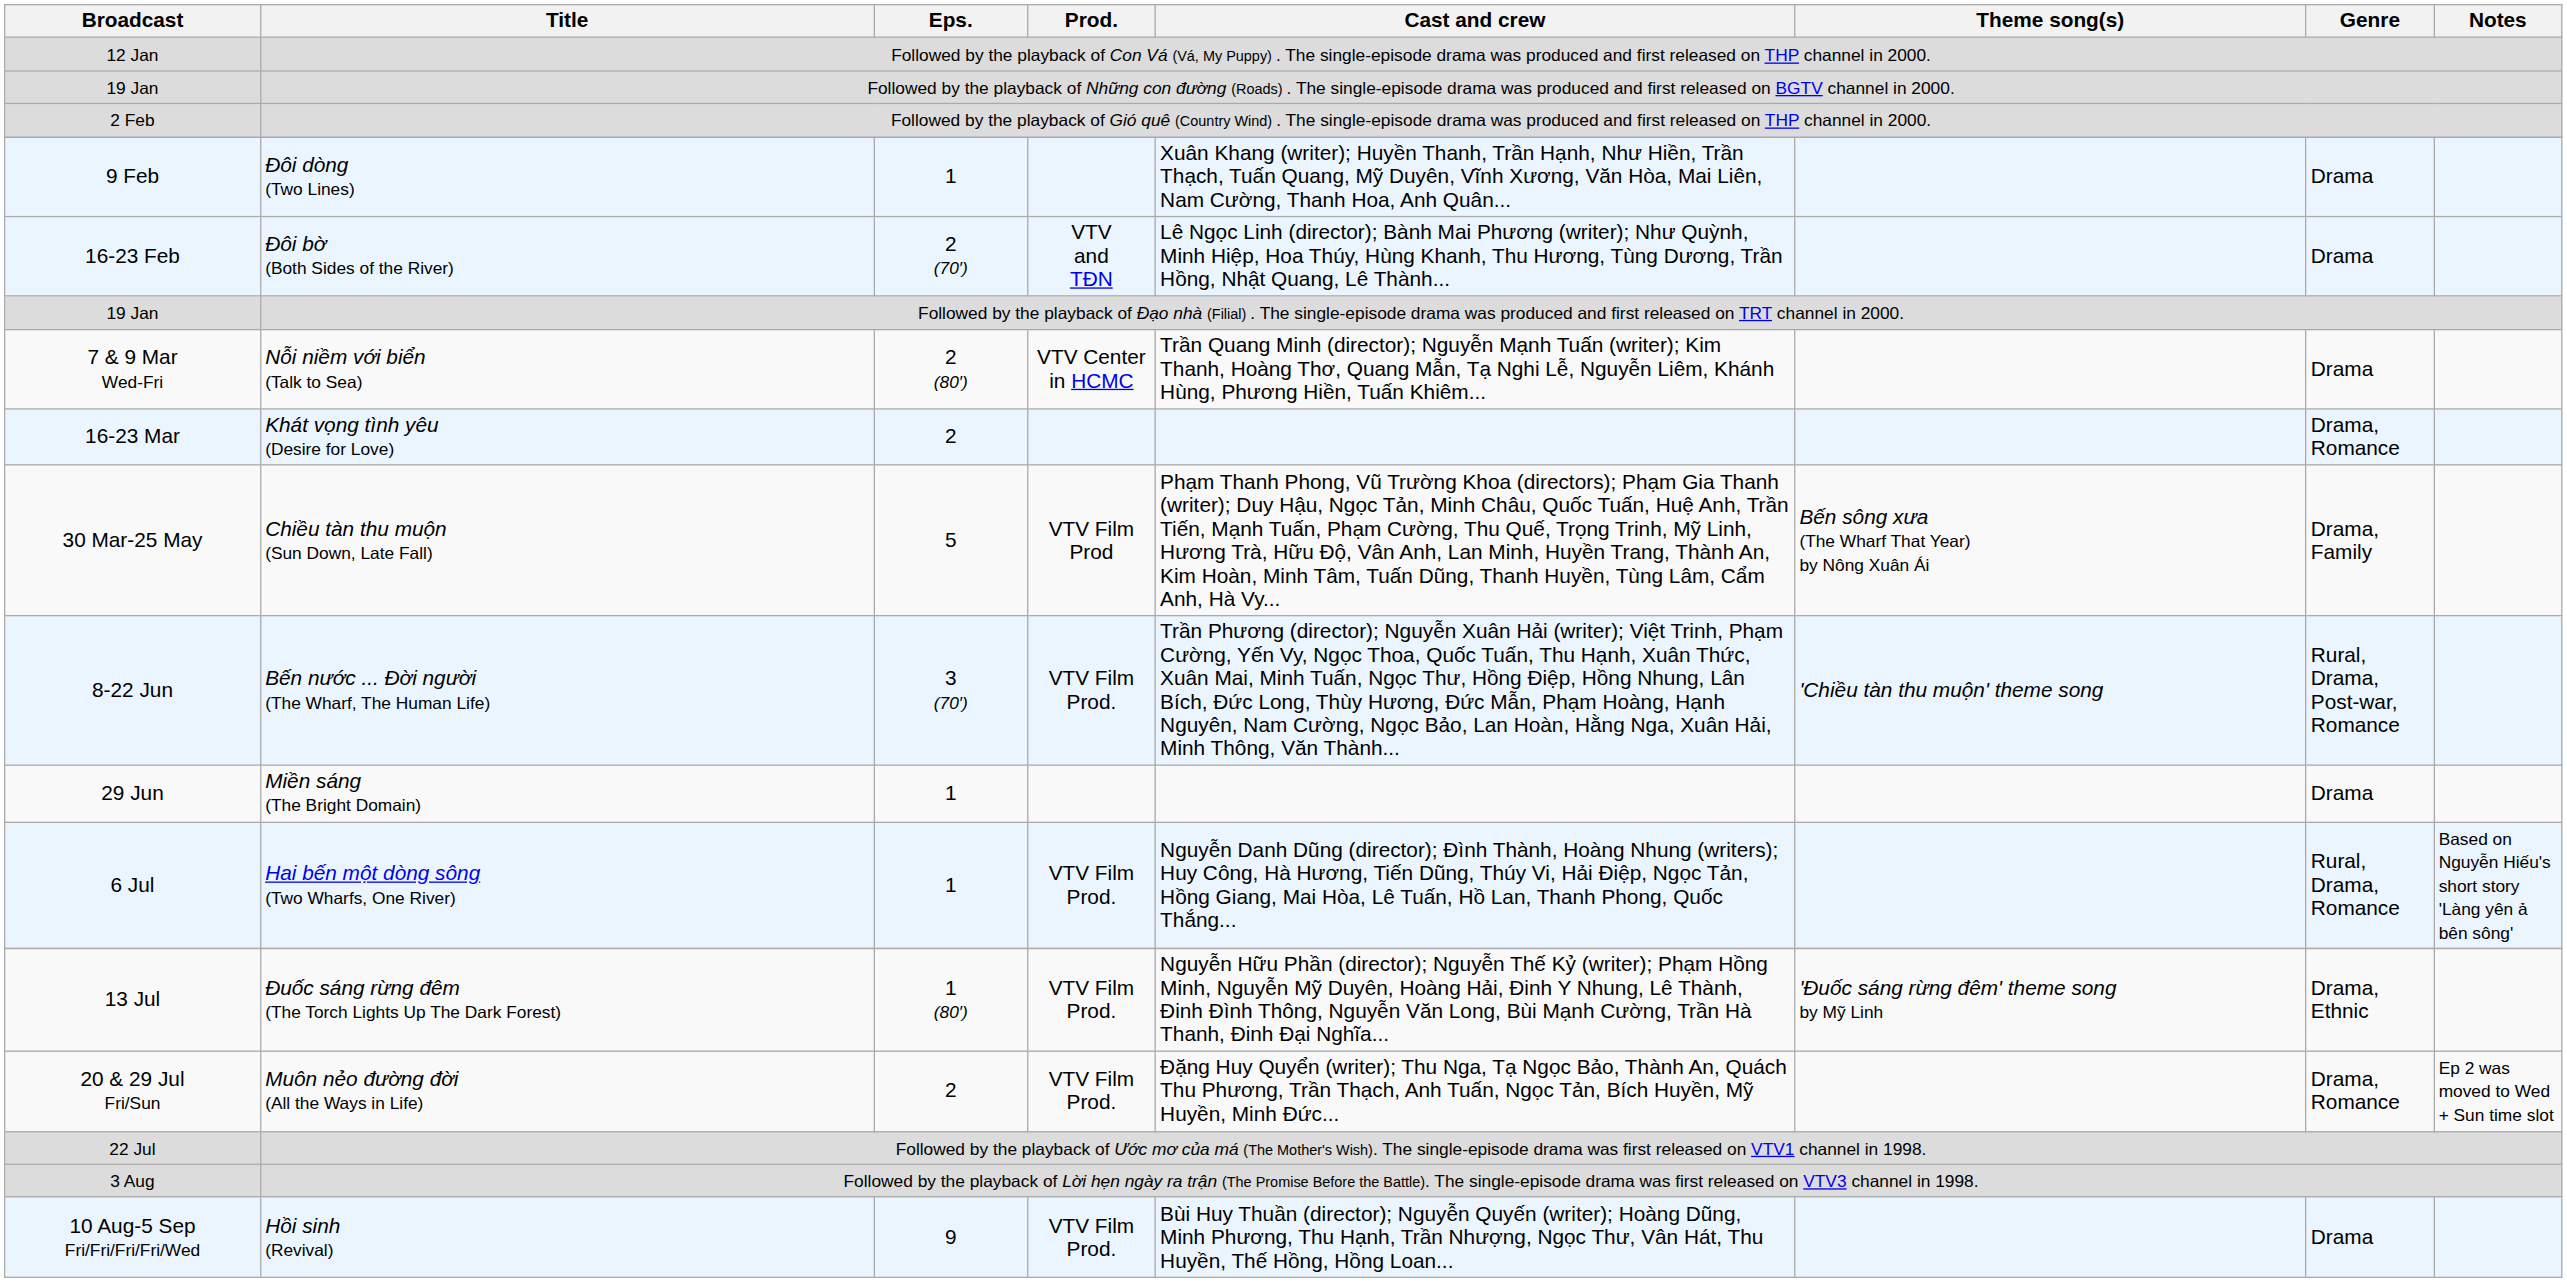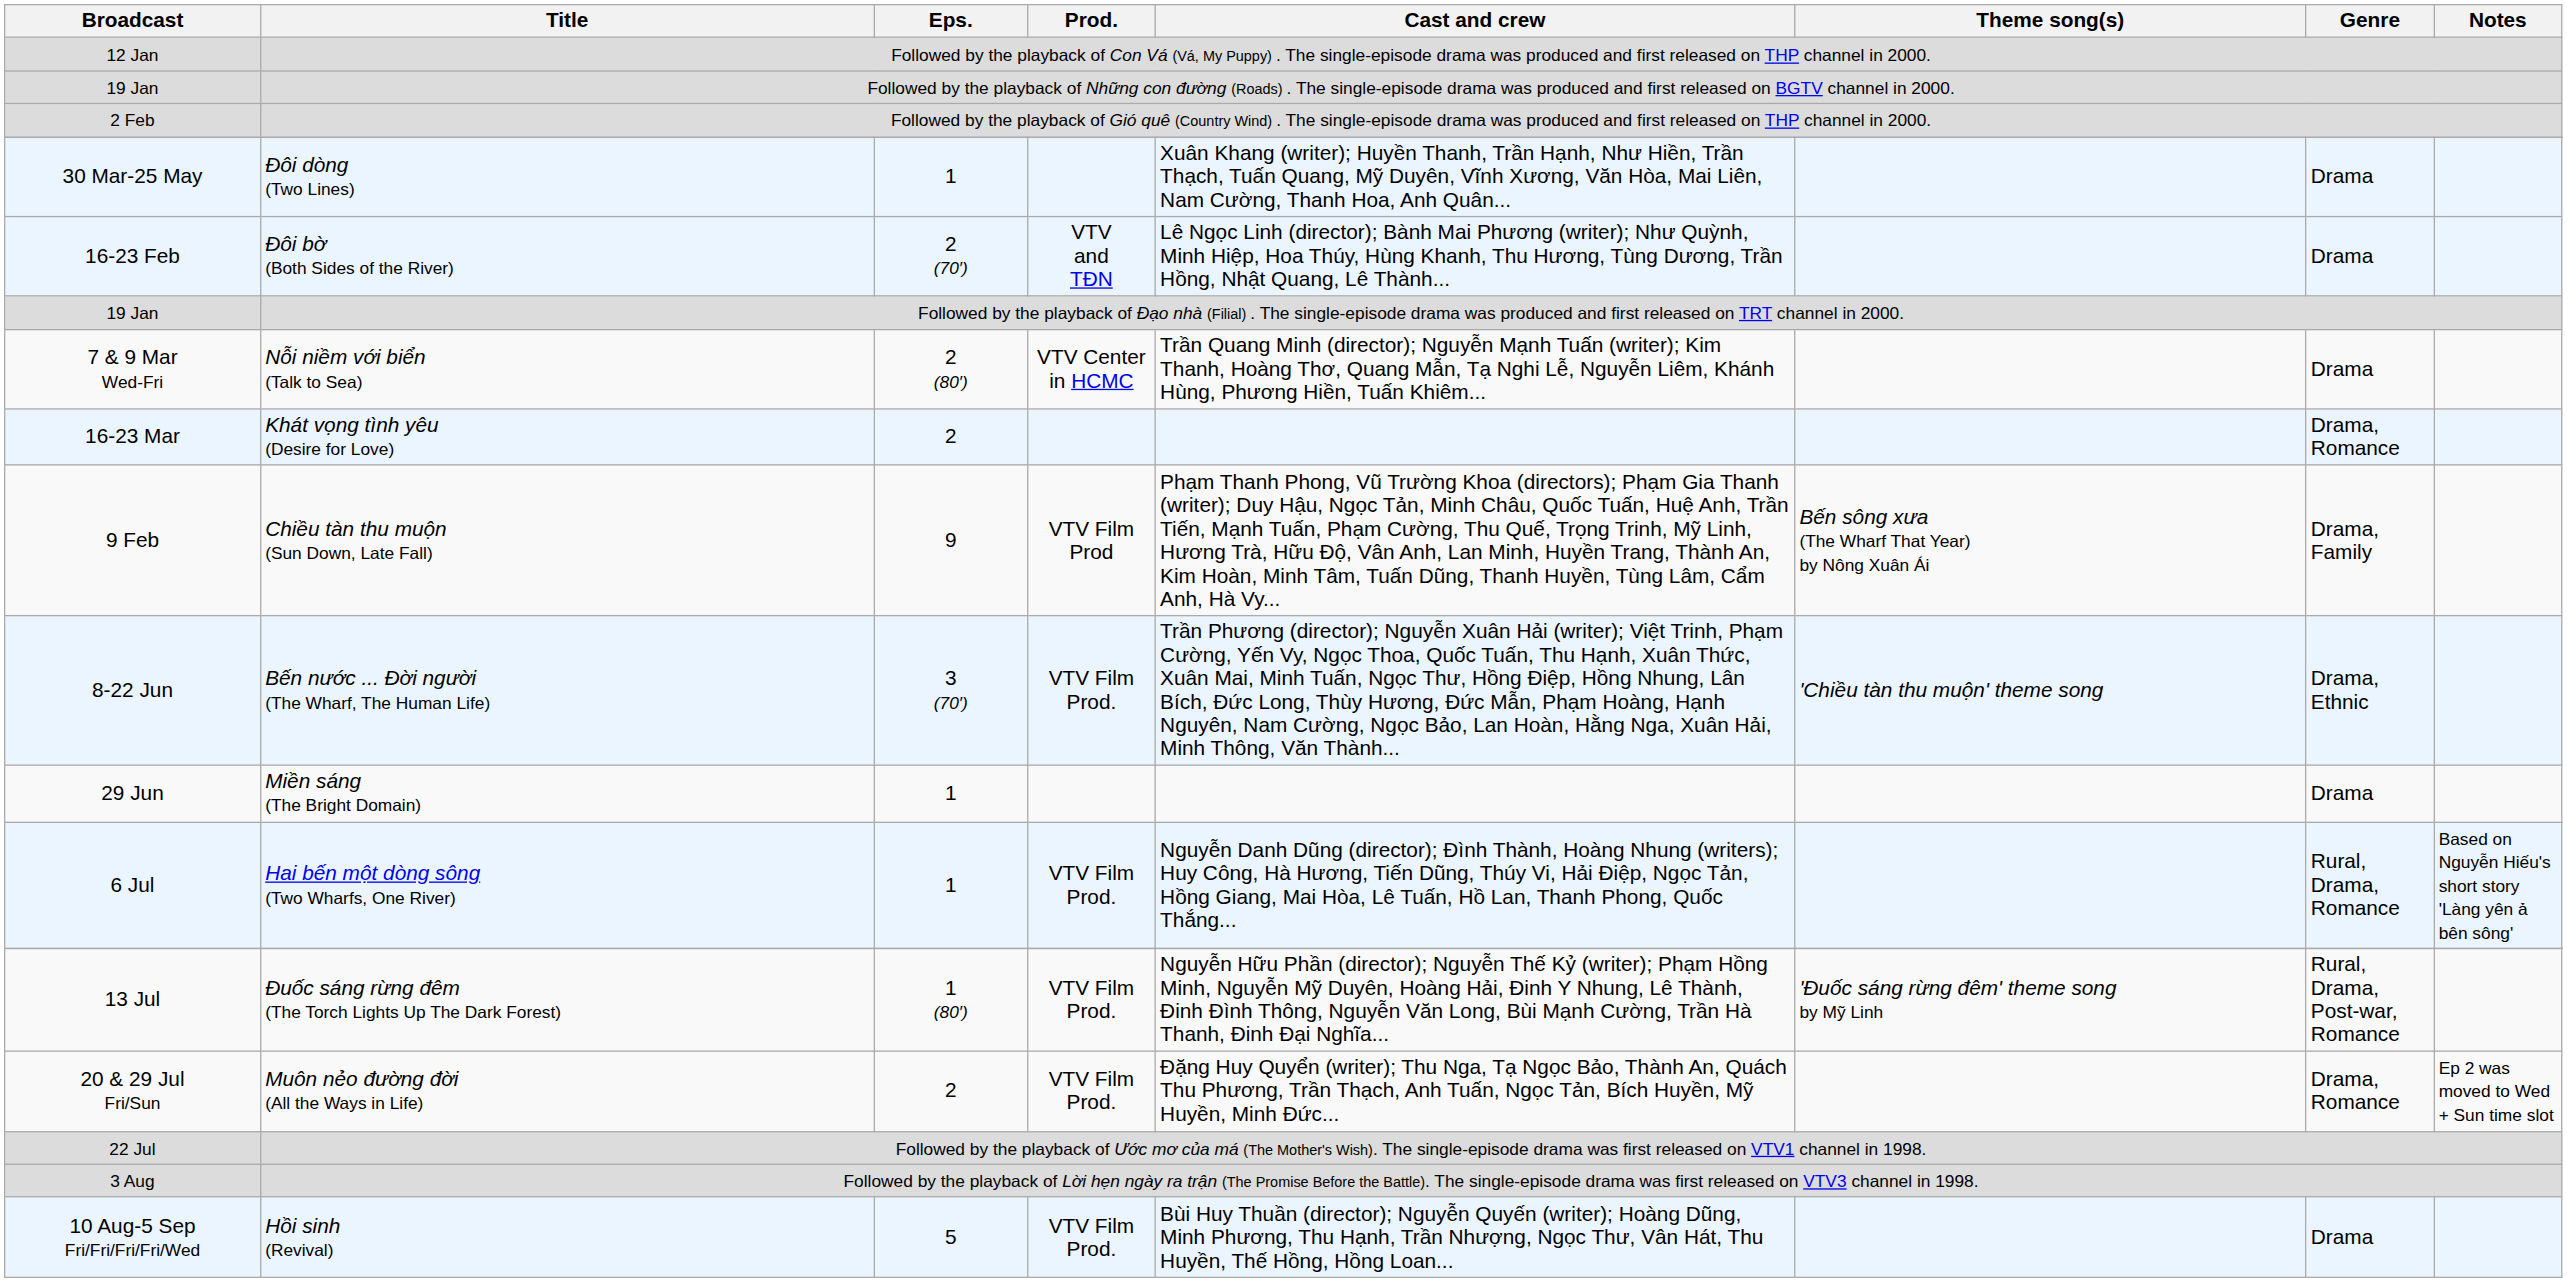Đôi dòng (Two Lines) | Broadcast: 9 Feb -> 30 Mar-25 May
Chiều tàn thu muộn (Sun Down, Late Fall) | Broadcast: 30 Mar-25 May -> 9 Feb
Chiều tàn thu muộn (Sun Down, Late Fall) | Eps.: 5 -> 9
Bến nước ... Đời người (The Wharf, The Human Life) | Genre: Rural, Drama, Post-war, Romance -> Drama, Ethnic
Đuốc sáng rừng đêm (The Torch Lights Up The Dark Forest) | Genre: Drama, Ethnic -> Rural, Drama, Post-war, Romance
Hồi sinh (Revival) | Eps.: 9 -> 5
